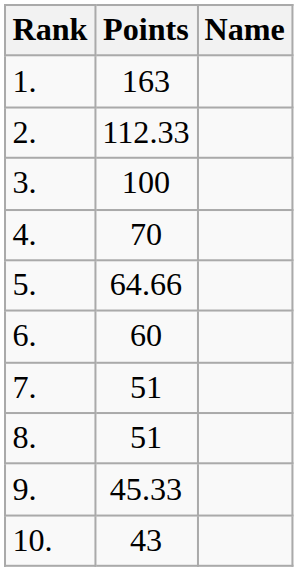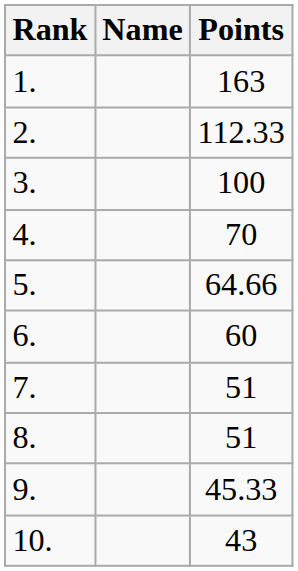columns swapped: Name <-> Points
